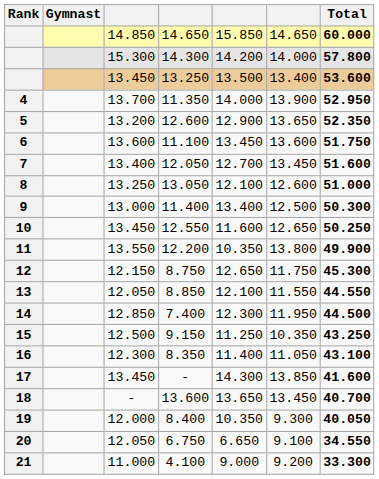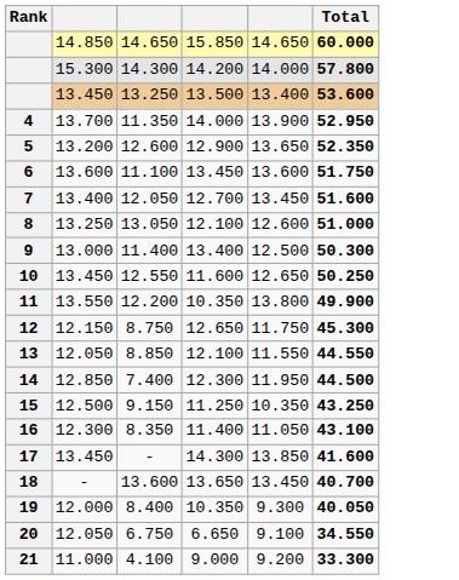- column: Gymnast
